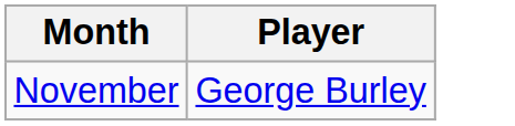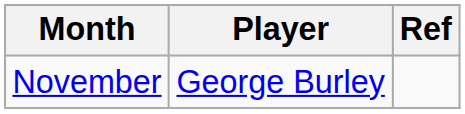+ column: Ref
